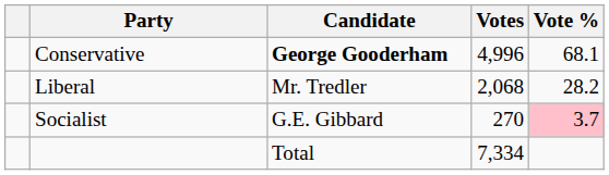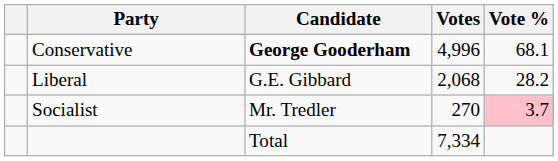Liberal | Candidate: Mr. Tredler -> G.E. Gibbard
Socialist | Candidate: G.E. Gibbard -> Mr. Tredler
